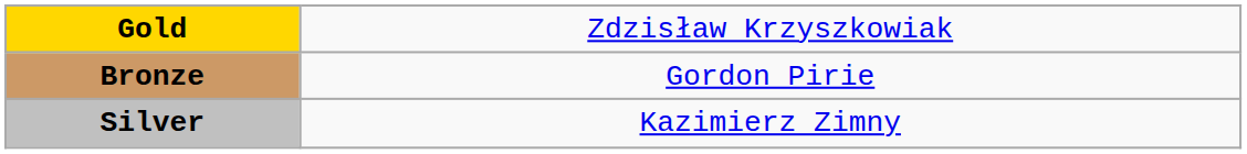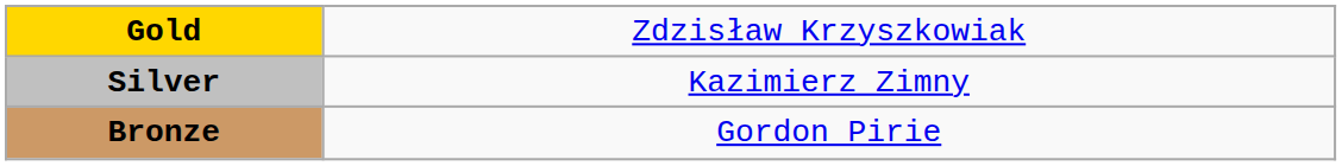rows swapped: Silver <-> Bronze
